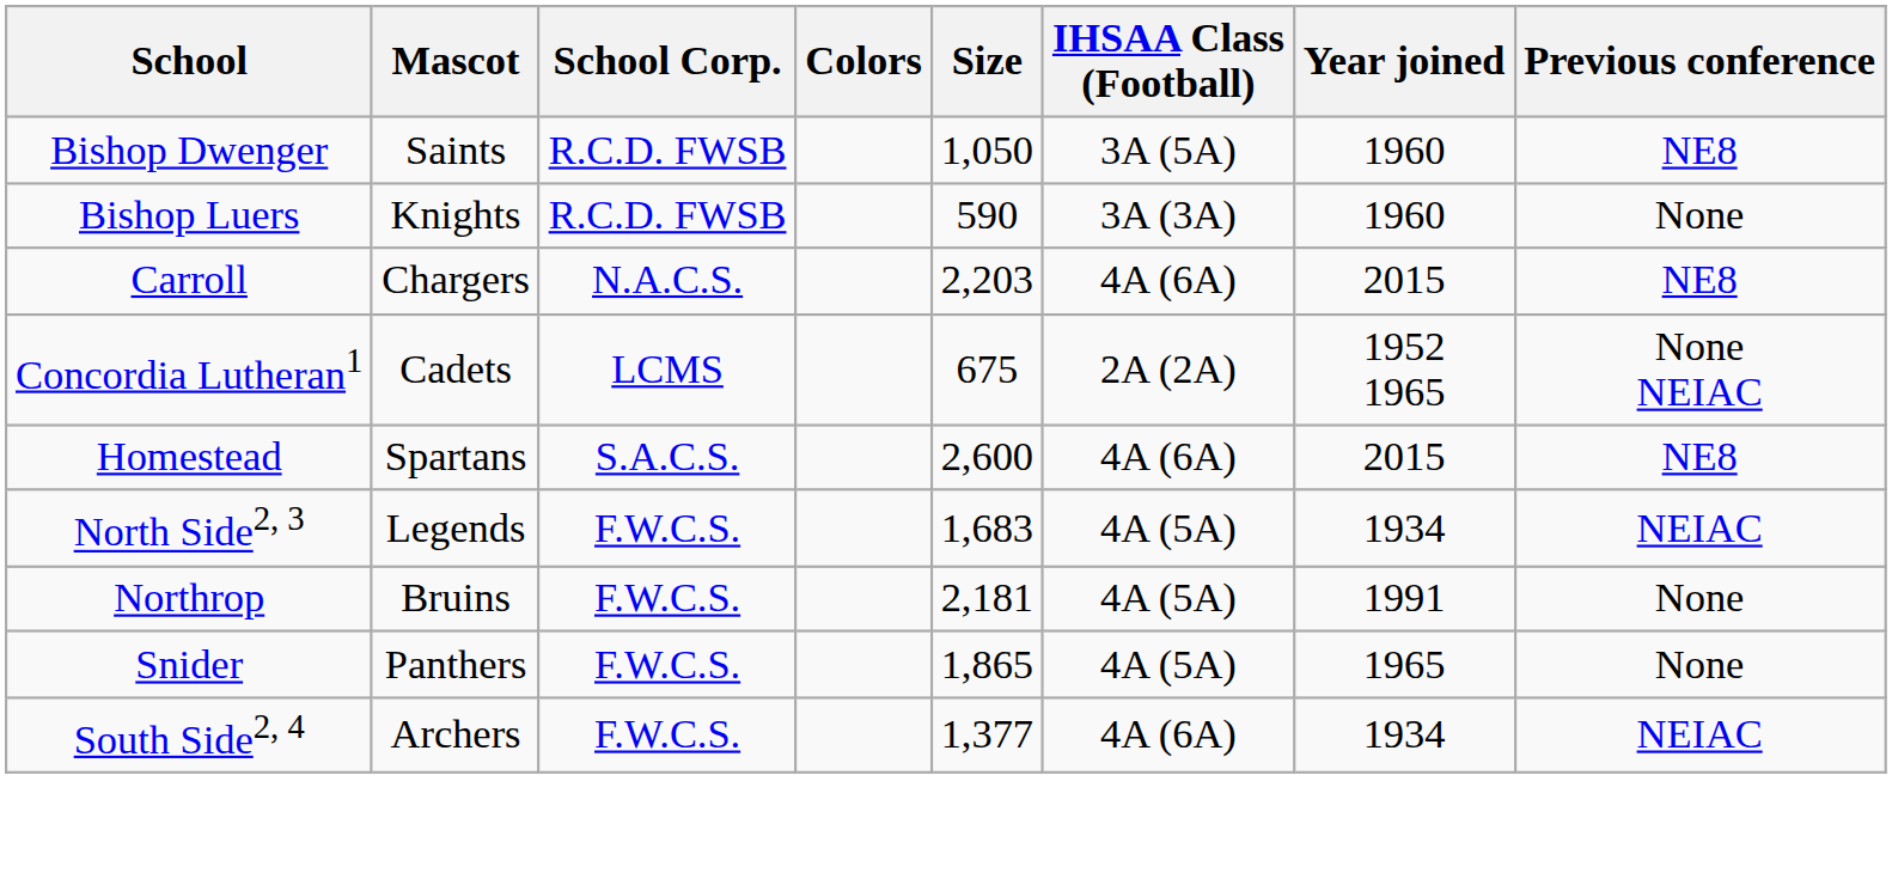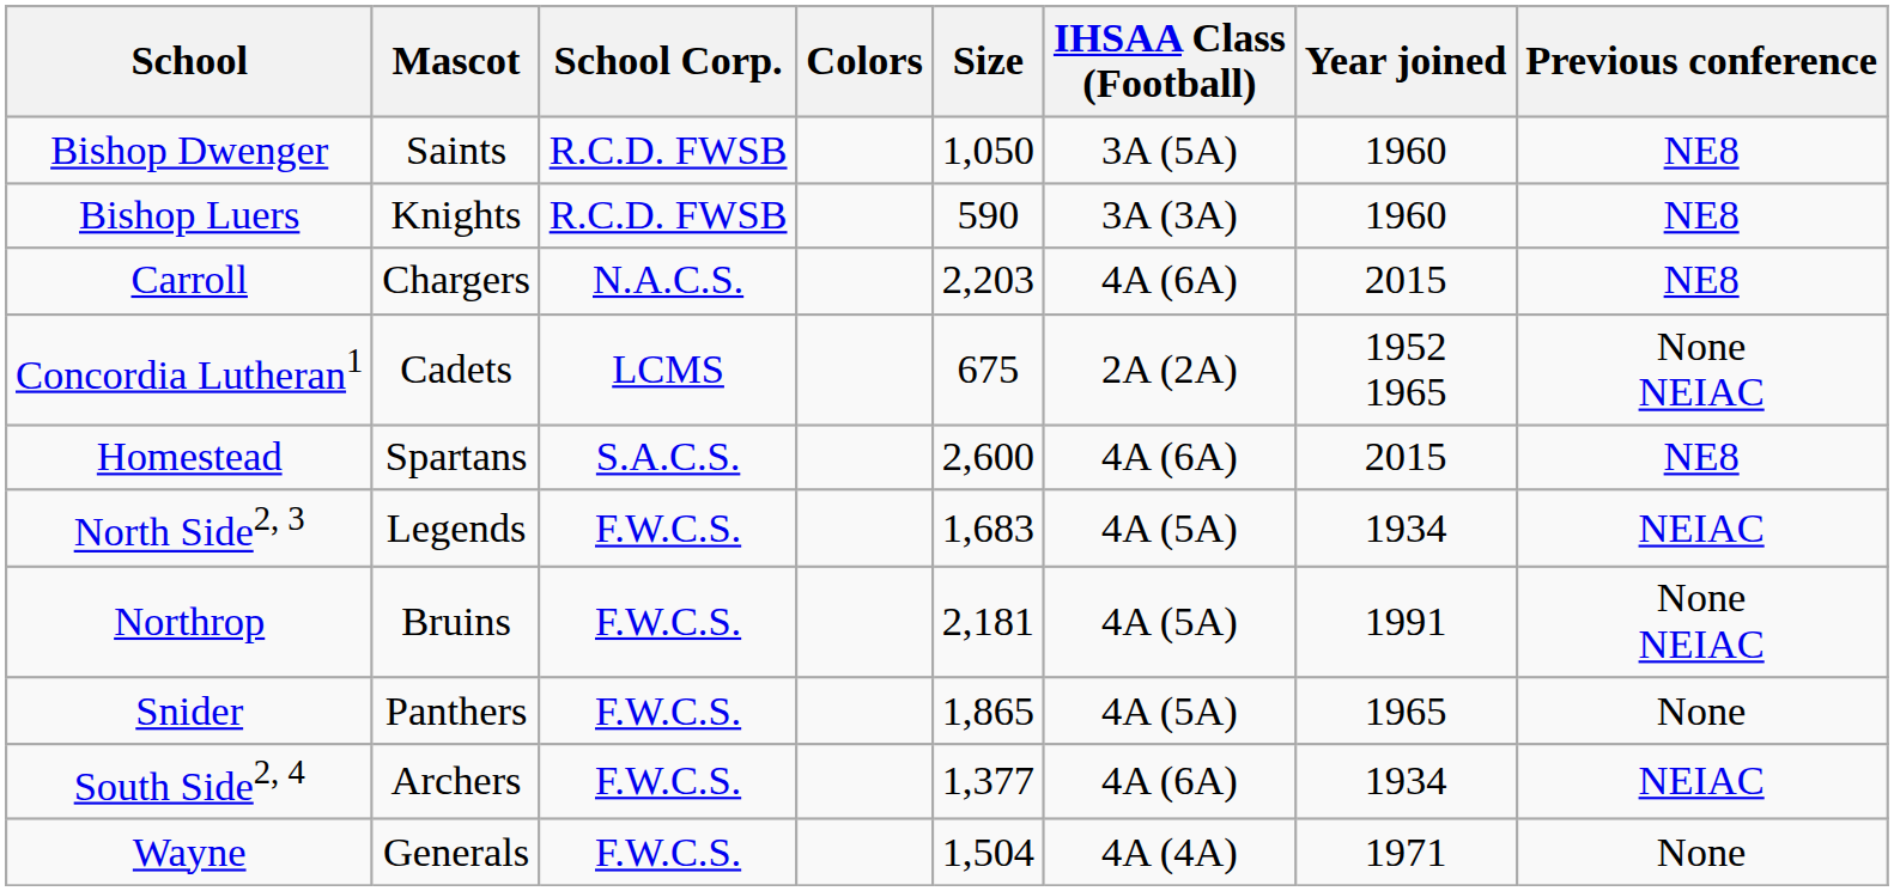Bishop Luers | Previous conference: None -> NE8
Northrop | Previous conference: None -> None NEIAC
+ row: Wayne | Generals | F.W.C.S. | 1,504 | 4A (4A) | 1971 | None
